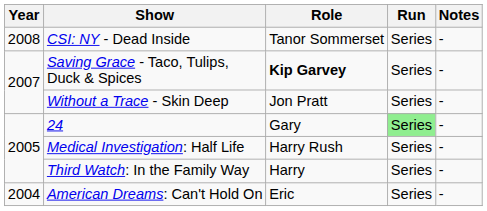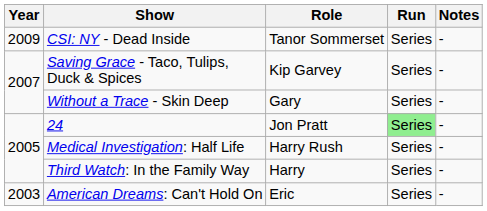CSI: NY - Dead Inside | Year: 2008 -> 2009
Saving Grace - Taco, Tulips, Duck & Spices | Role: bold -> normal
Without a Trace - Skin Deep | Role: Jon Pratt -> Gary
24 | Role: Gary -> Jon Pratt
American Dreams: Can't Hold On | Year: 2004 -> 2003
